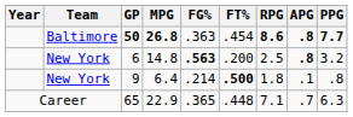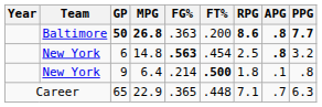50 | FT%: .454 -> .200
6 | FT%: .200 -> .454
